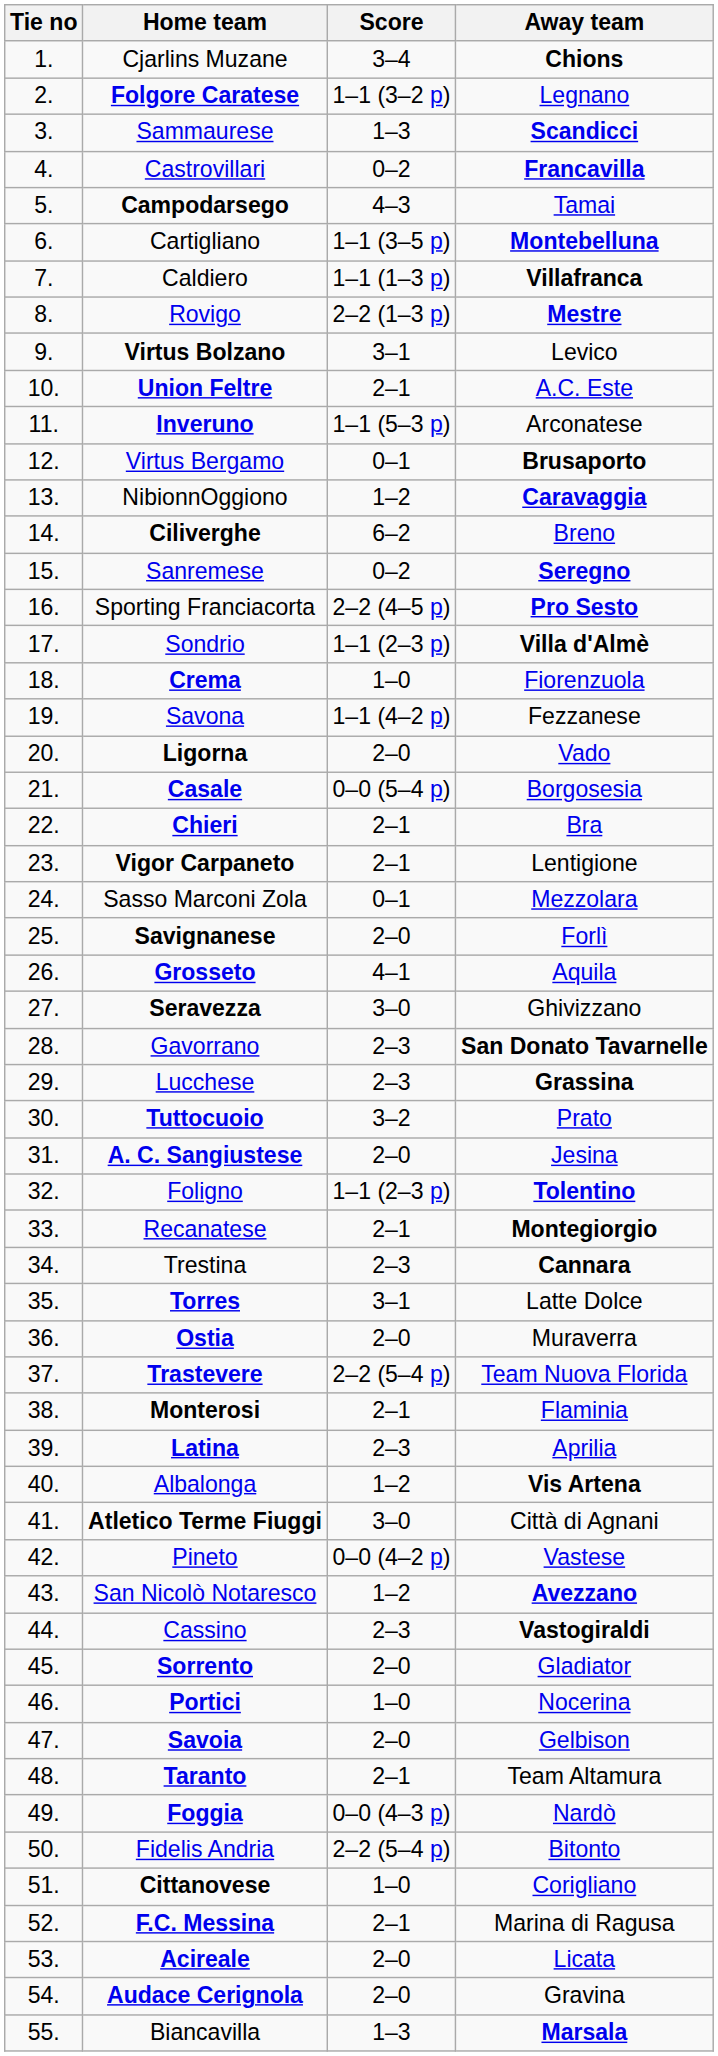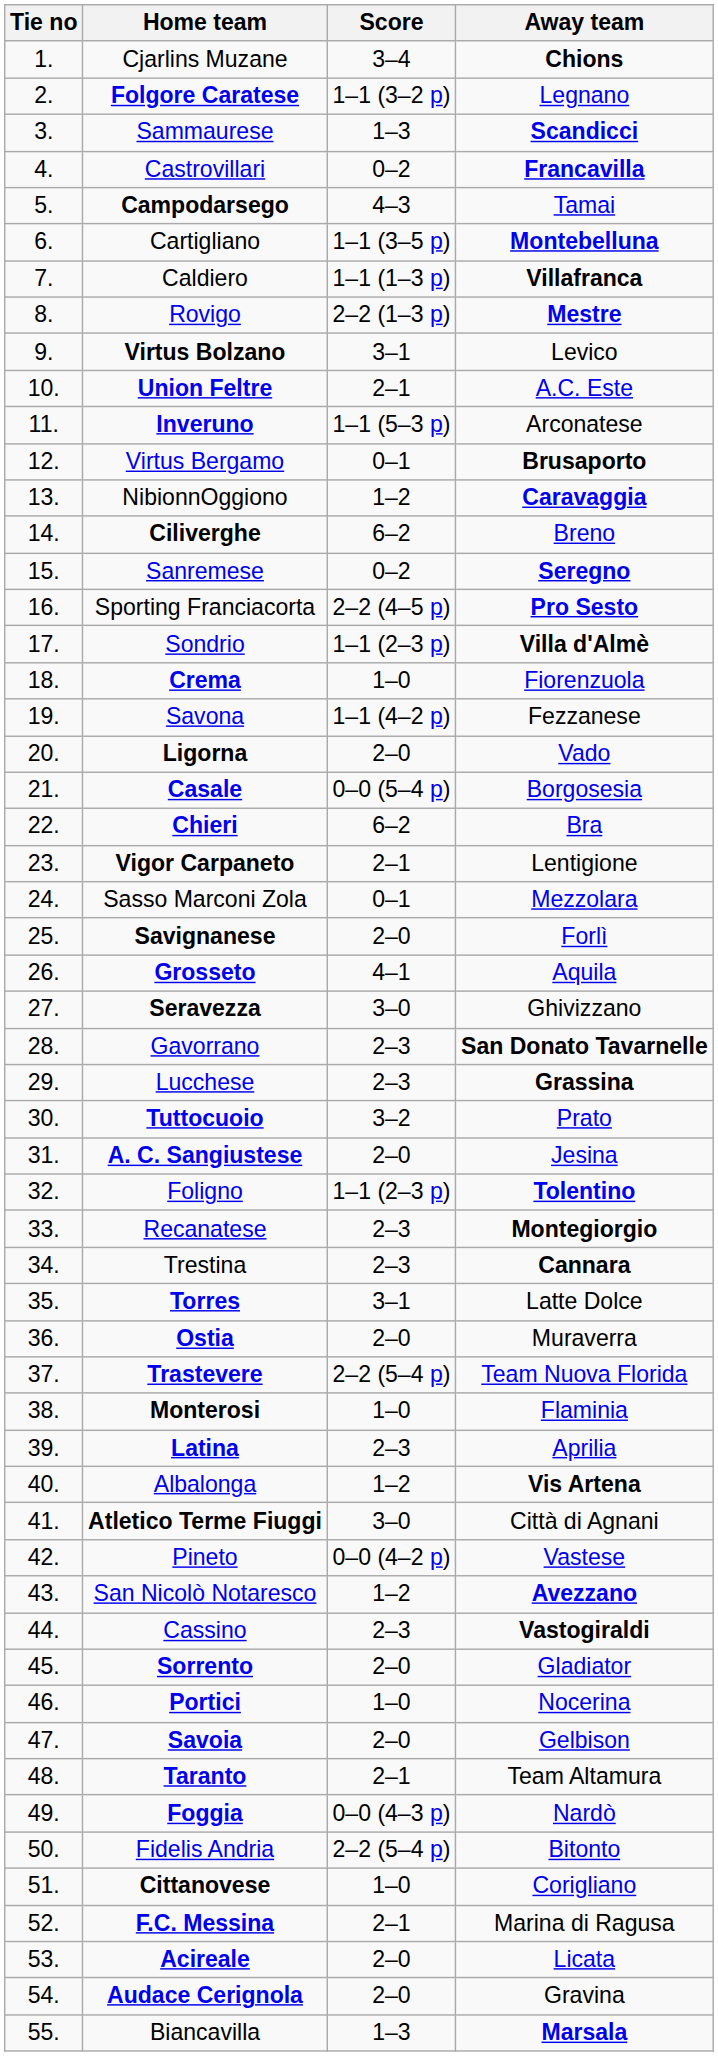Chieri | Score: 2–1 -> 6–2
Recanatese | Score: 2–1 -> 2–3
Monterosi | Score: 2–1 -> 1–0
